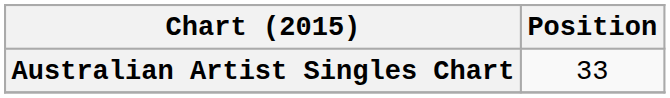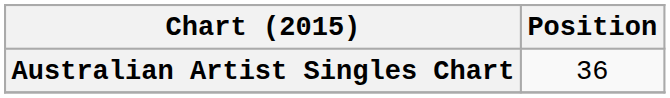Australian Artist Singles Chart | Position: 33 -> 36
